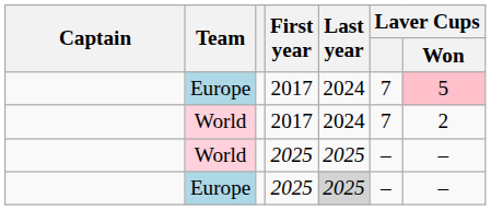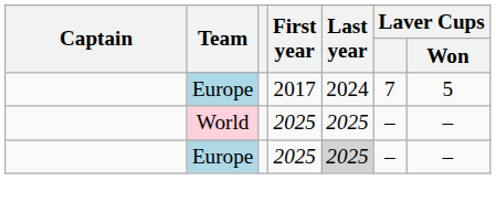Europe / 2017 | Laver Cups / Won: pink background -> no background
- row: World | 2017 | 2024 | 7 | 2
